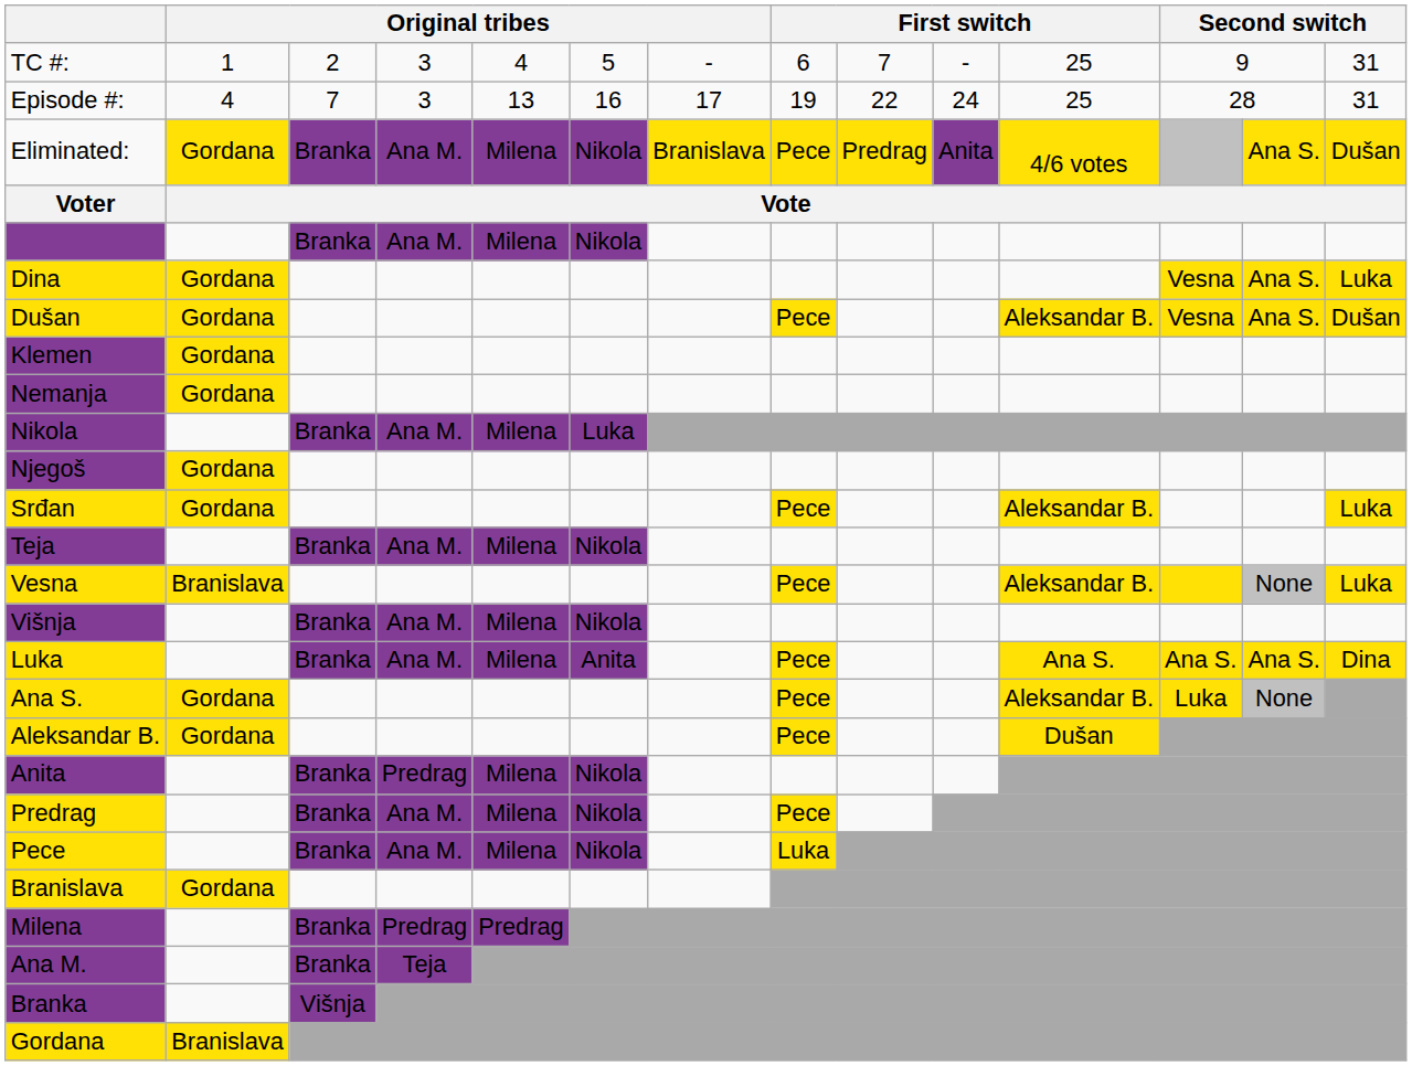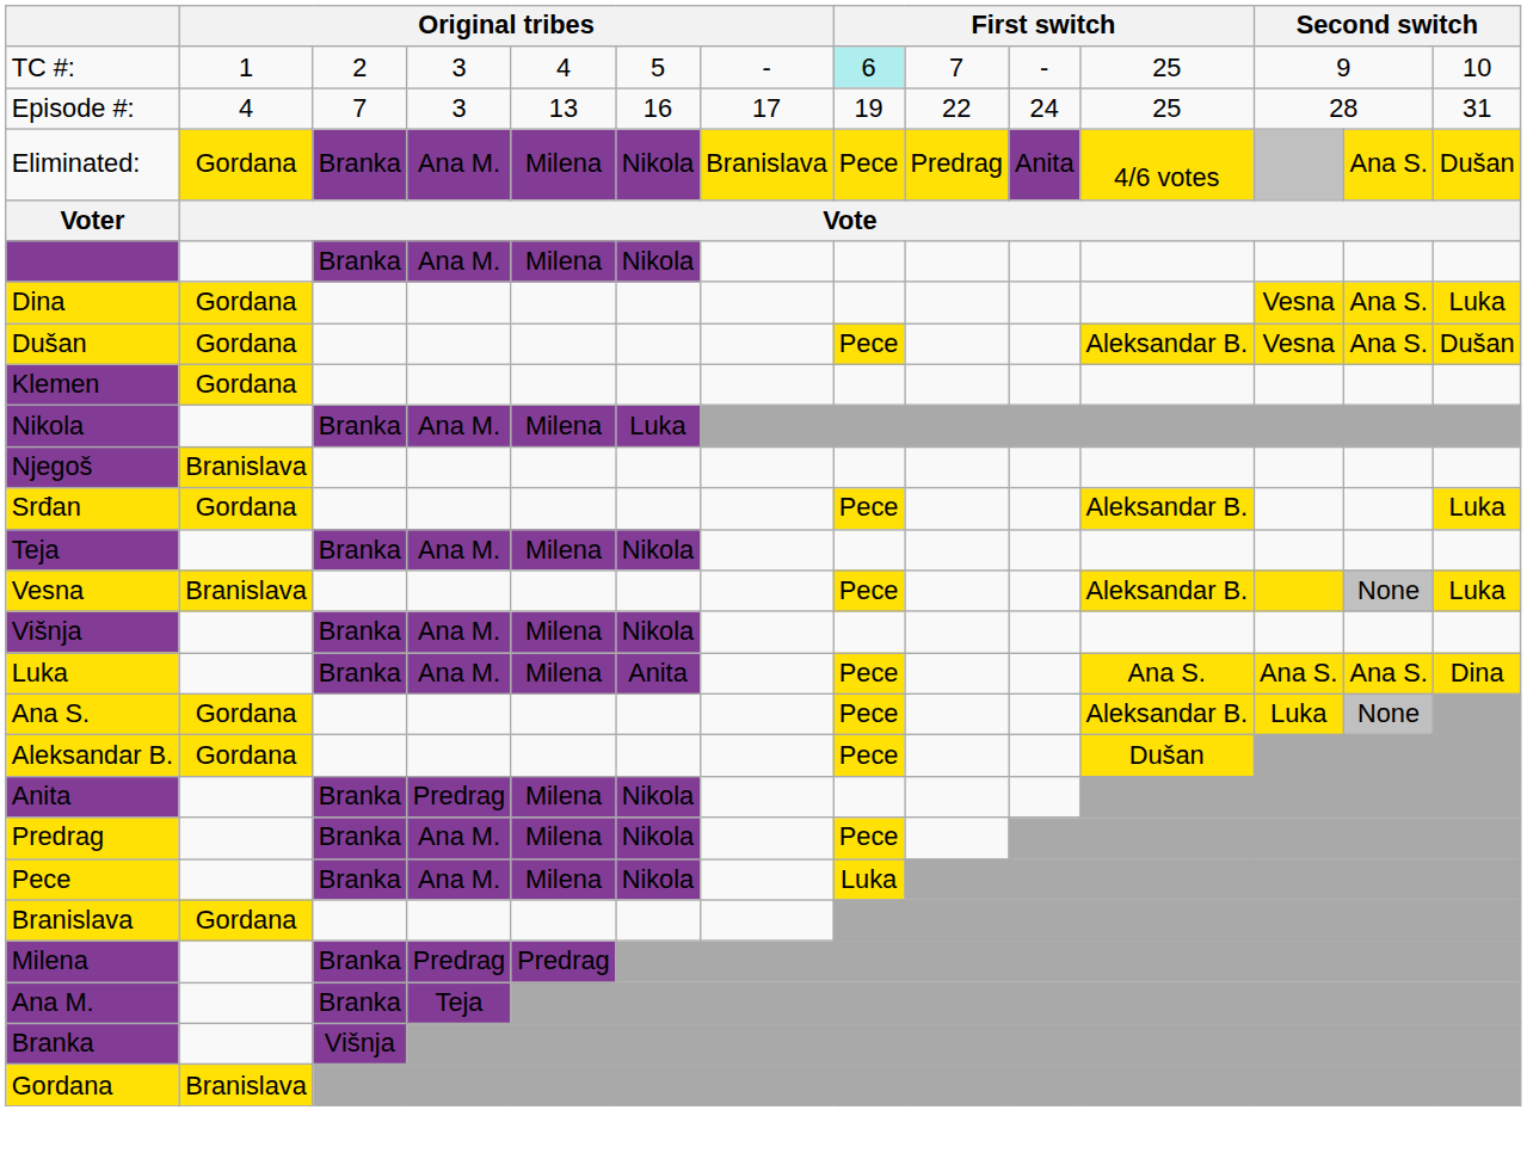TC #: | column 8: no background -> paleturquoise background
TC #: | column 14: 31 -> 10
- row: Nemanja | Gordana
Njegoš | column 2: Gordana -> Branislava
